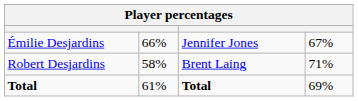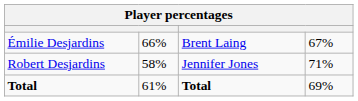Émilie Desjardins | column 3: Jennifer Jones -> Brent Laing
Robert Desjardins | column 3: Brent Laing -> Jennifer Jones
